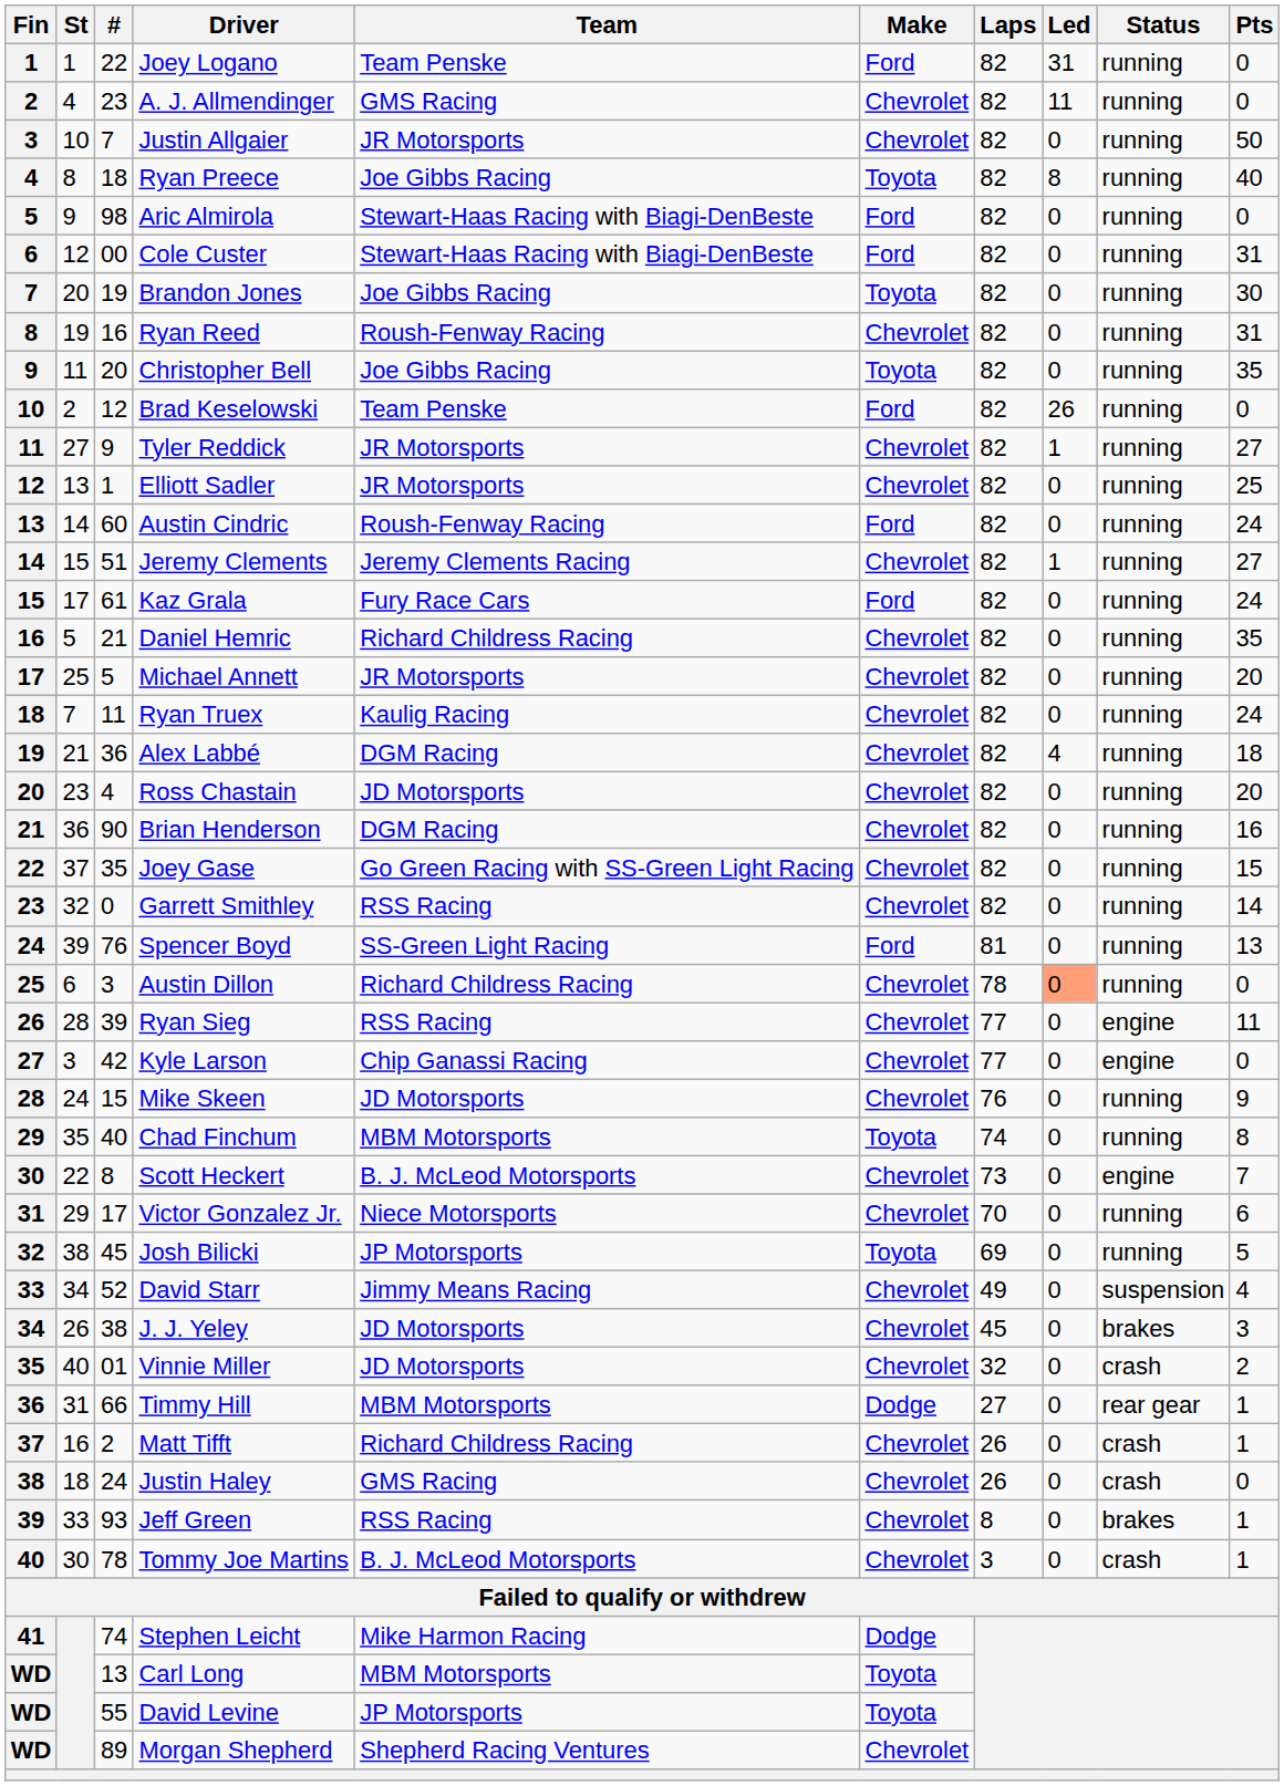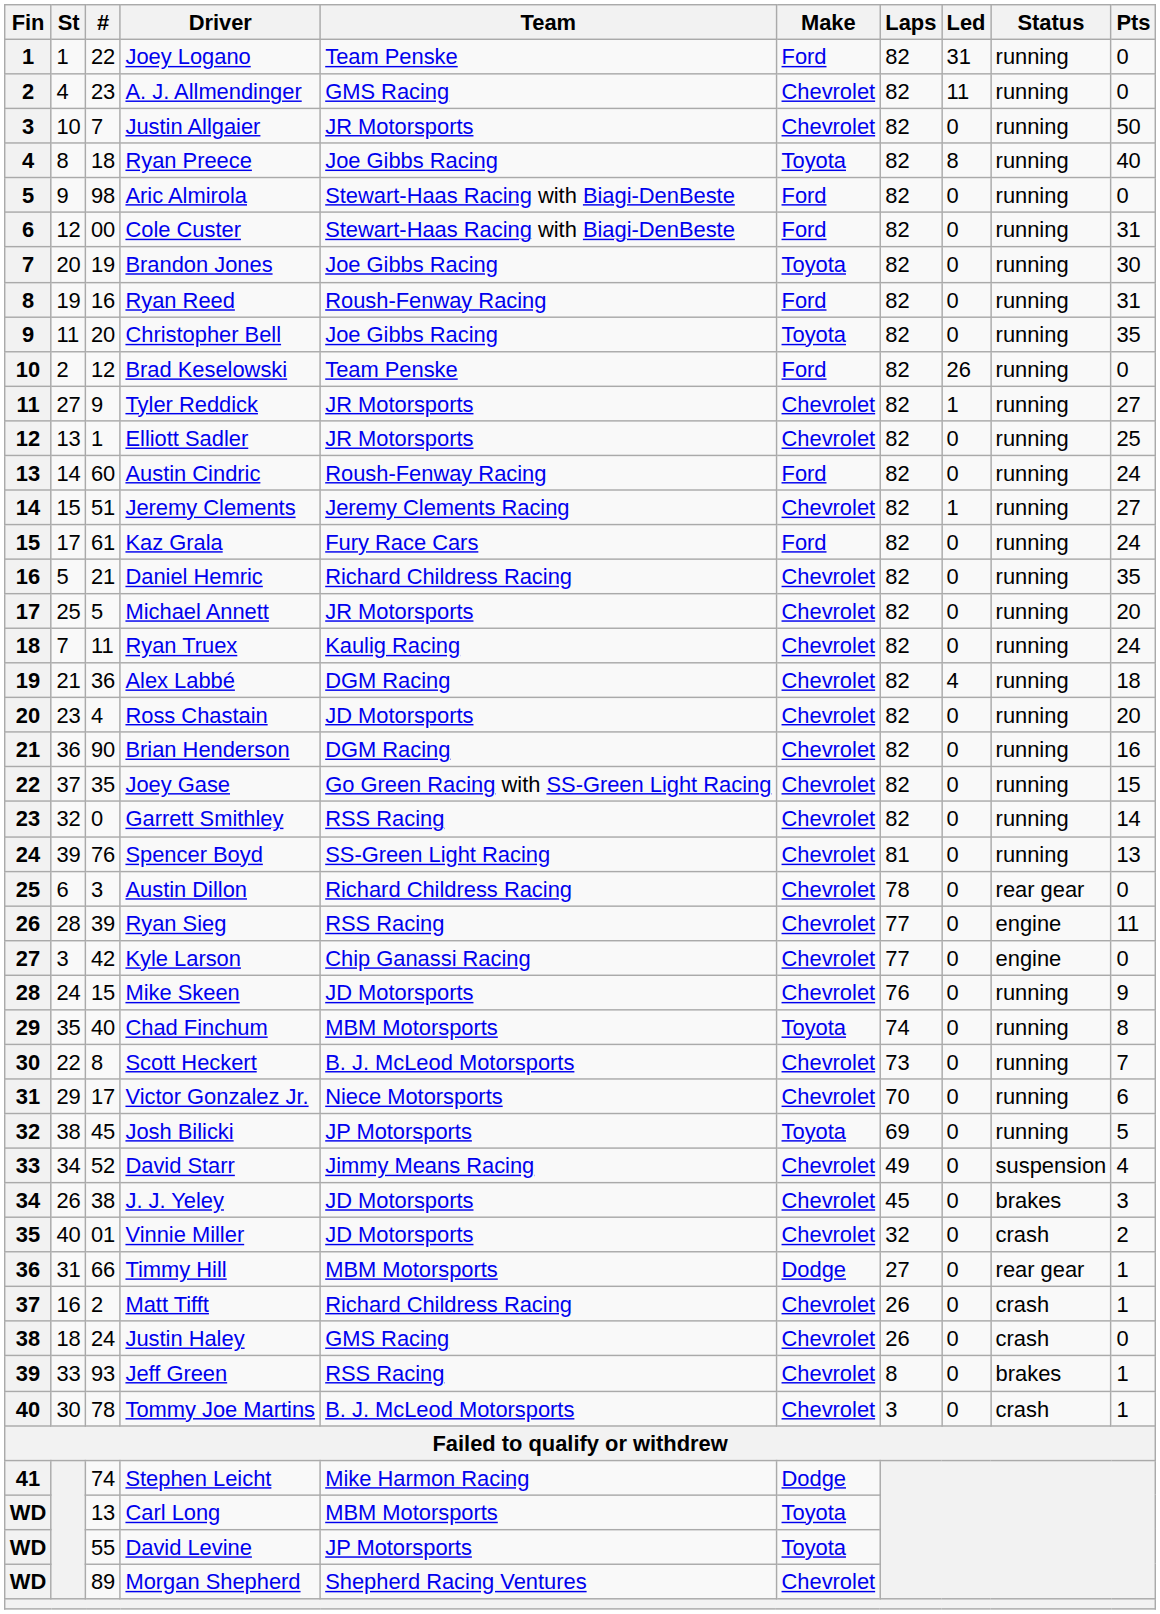Ryan Reed | Make: Chevrolet -> Ford
Spencer Boyd | Make: Ford -> Chevrolet
Austin Dillon | Led: lightsalmon background -> no background
Austin Dillon | Status: running -> rear gear
Scott Heckert | Status: engine -> running
